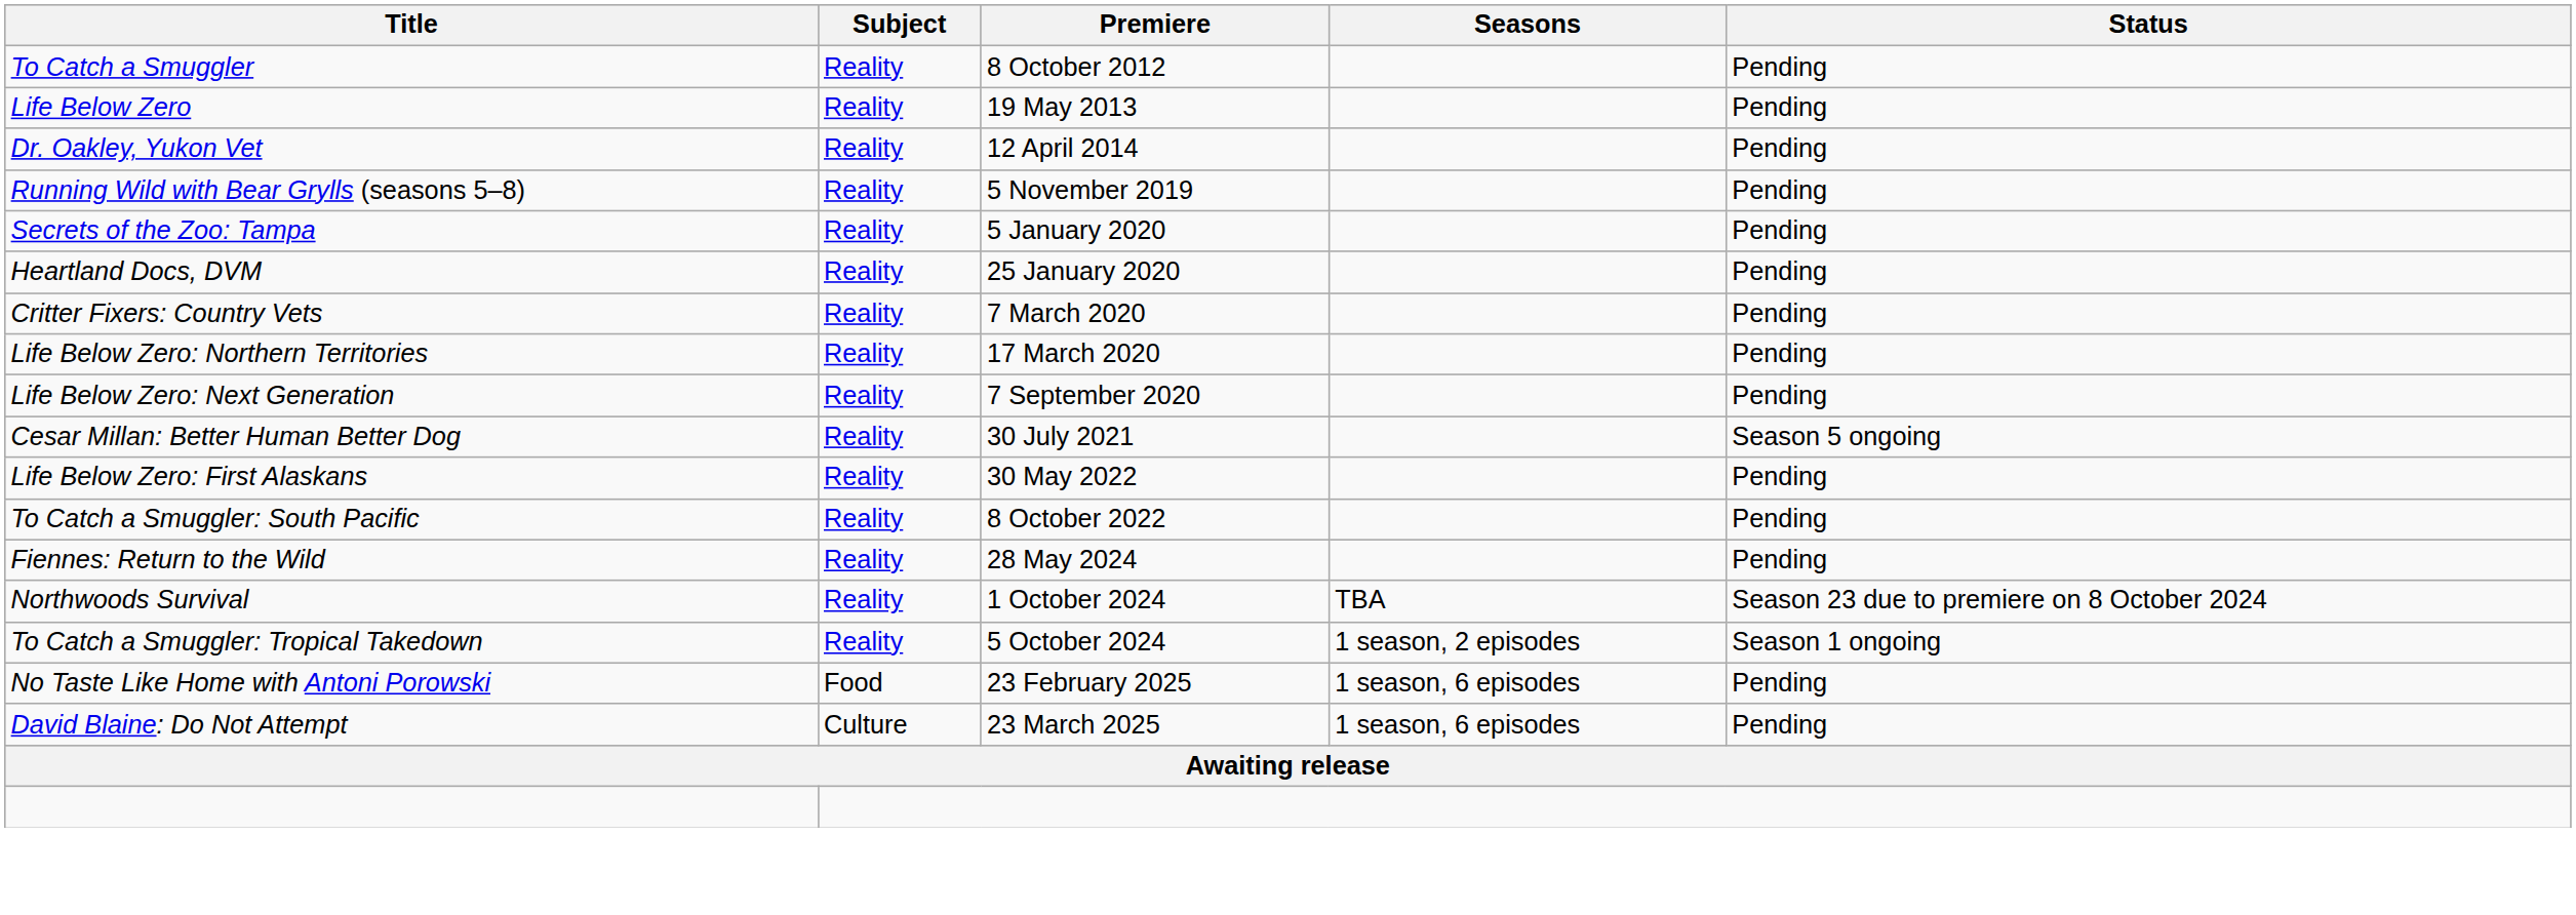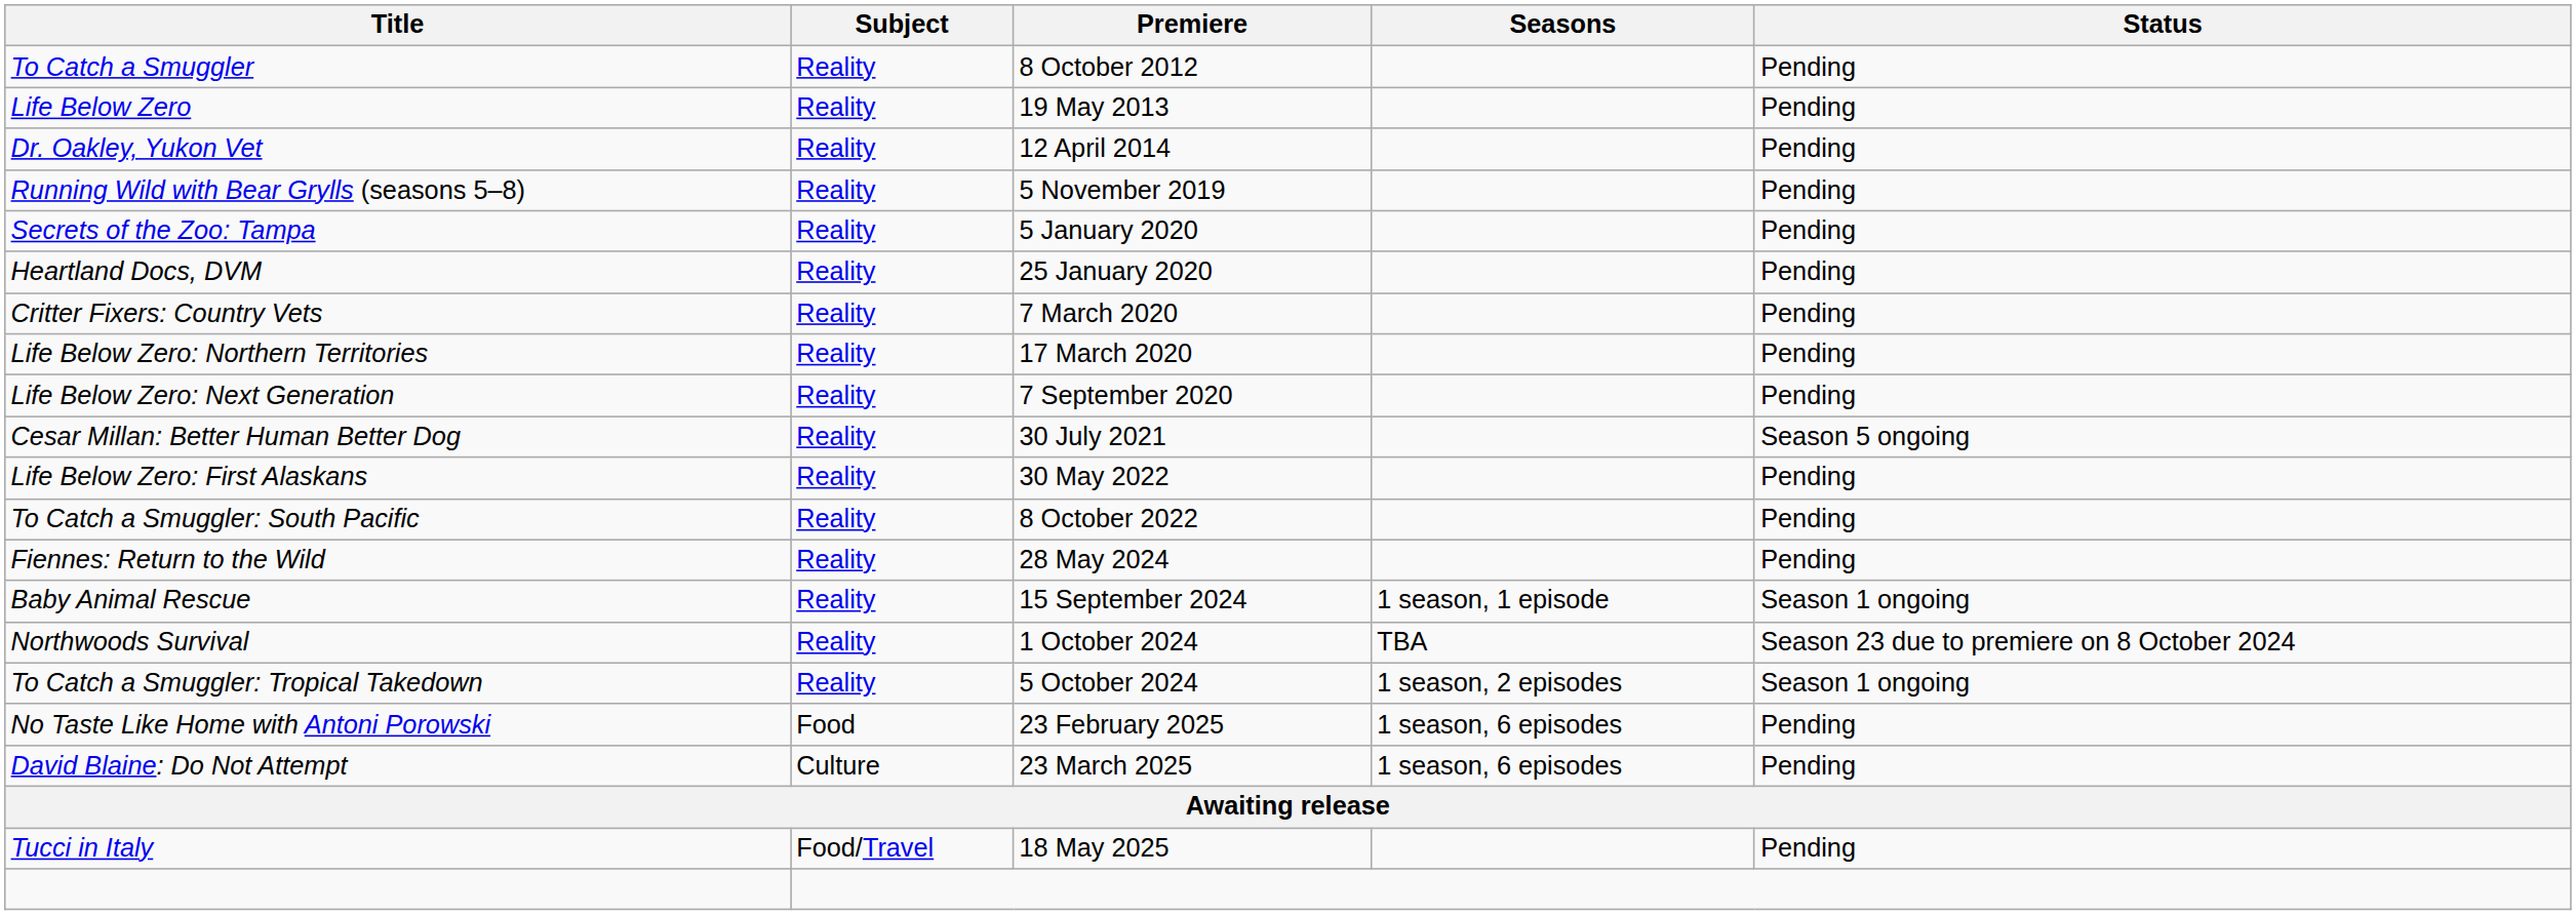+ row: Baby Animal Rescue | Reality | 15 September 2024 | 1 season, 1 episode | Season 1 ongoing
+ row: Tucci in Italy | Food/Travel | 18 May 2025 | Pending
